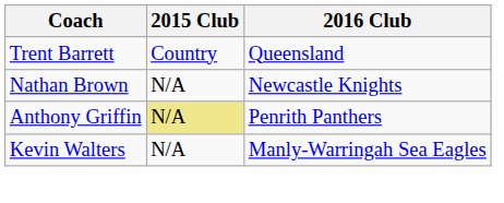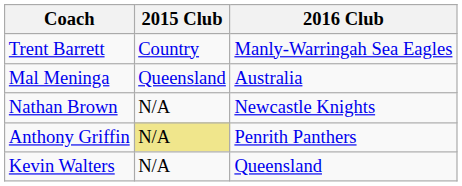Trent Barrett | 2016 Club: Queensland -> Manly-Warringah Sea Eagles
+ row: Mal Meninga | Queensland | Australia
Kevin Walters | 2016 Club: Manly-Warringah Sea Eagles -> Queensland
